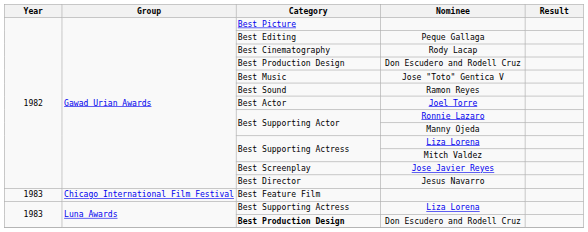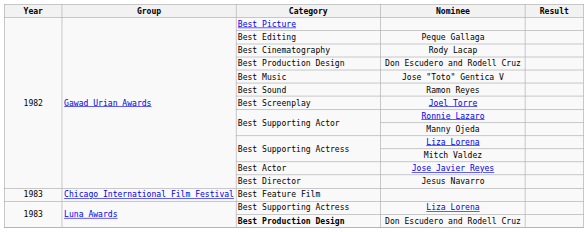Joel Torre | Category: Best Actor -> Best Screenplay
Jose Javier Reyes | Category: Best Screenplay -> Best Actor
